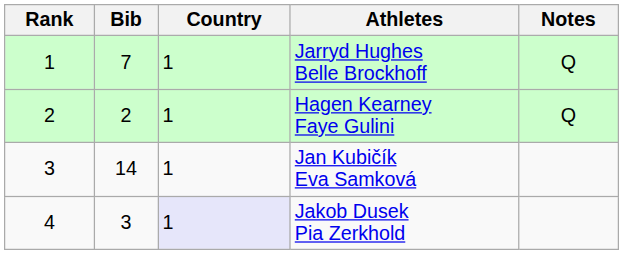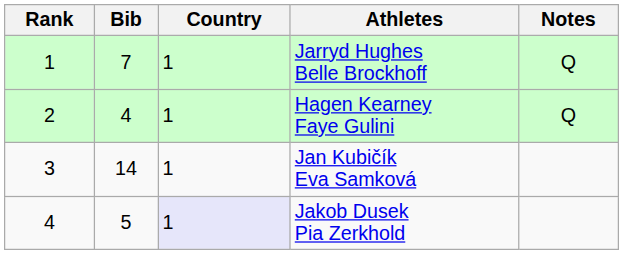Hagen Kearney Faye Gulini | Bib: 2 -> 4
Jakob Dusek Pia Zerkhold | Bib: 3 -> 5
